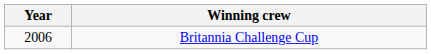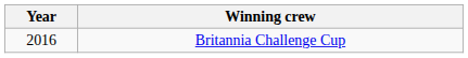Britannia Challenge Cup | Year: 2006 -> 2016
